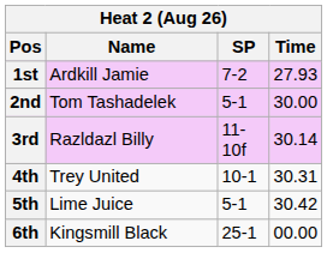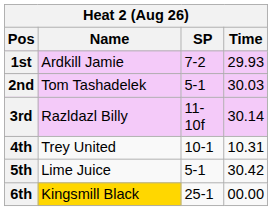1st | Time: 27.93 -> 29.93
2nd | Time: 30.00 -> 30.03
4th | Time: 30.31 -> 10.31
6th | Name: no background -> gold background
